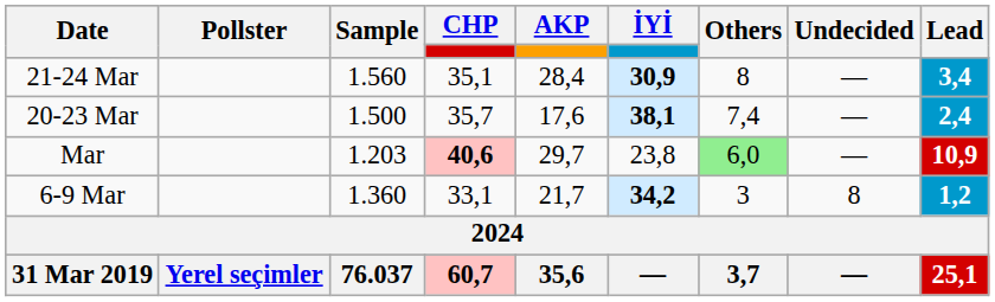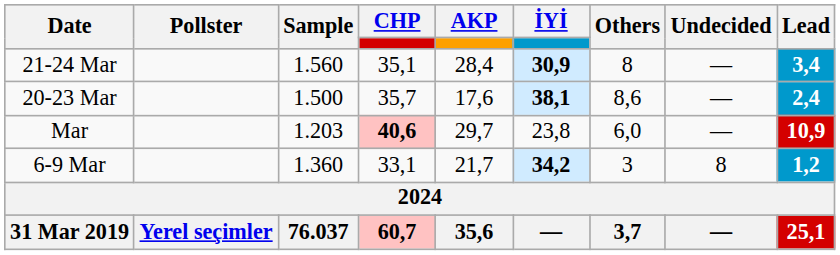20-23 Mar | Others: 7,4 -> 8,6
Mar | Others: lightgreen background -> no background
